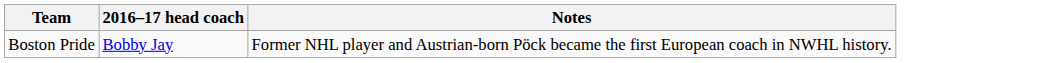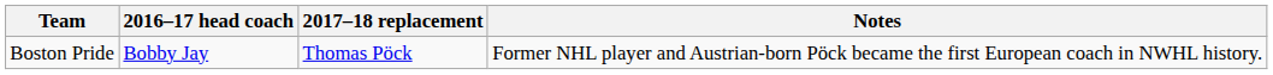+ column: 2017–18 replacement | Thomas Pöck
